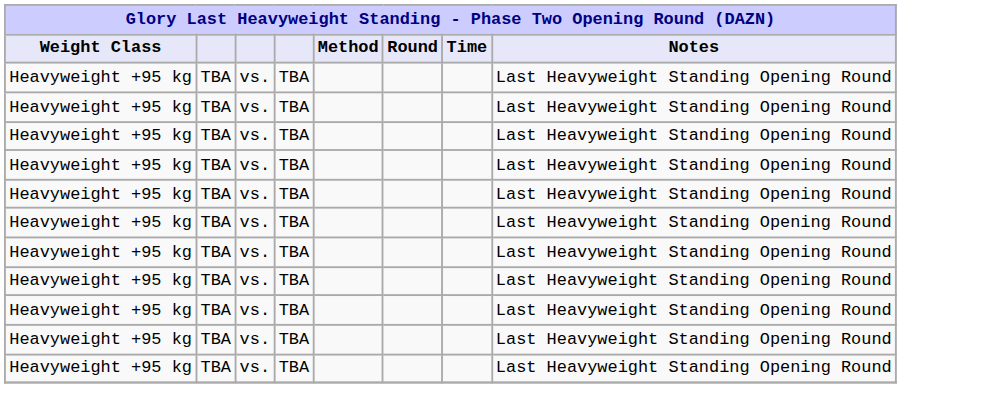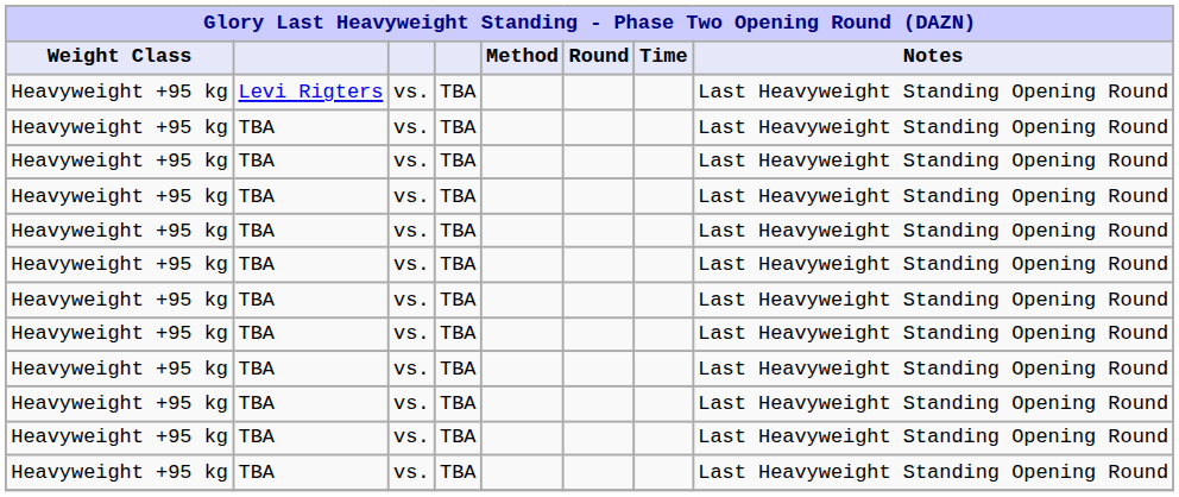+ row: Heavyweight +95 kg | Levi Rigters | vs. | TBA | Last Heavyweight Standing Opening Round
